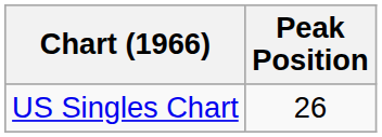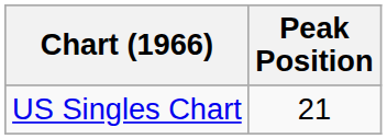US Singles Chart | Peak Position: 26 -> 21
